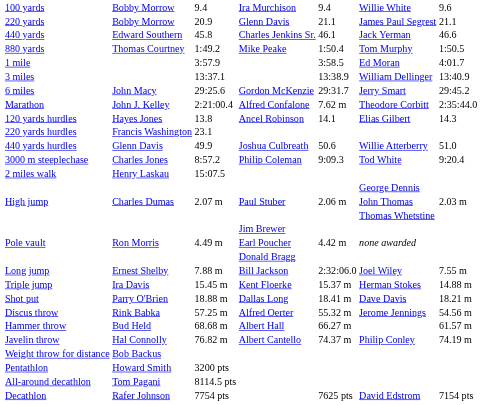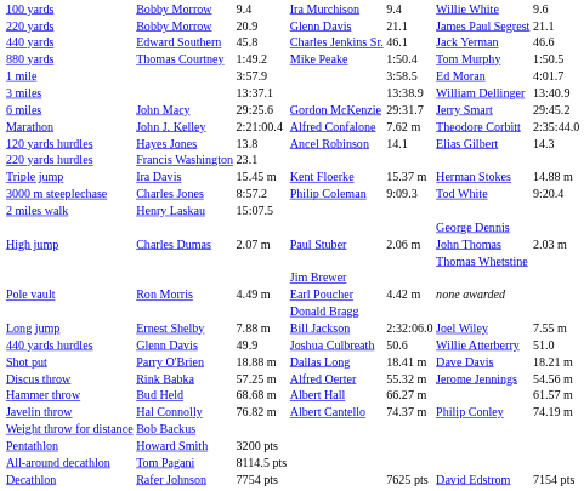rows swapped: 440 yards hurdles <-> Triple jump
